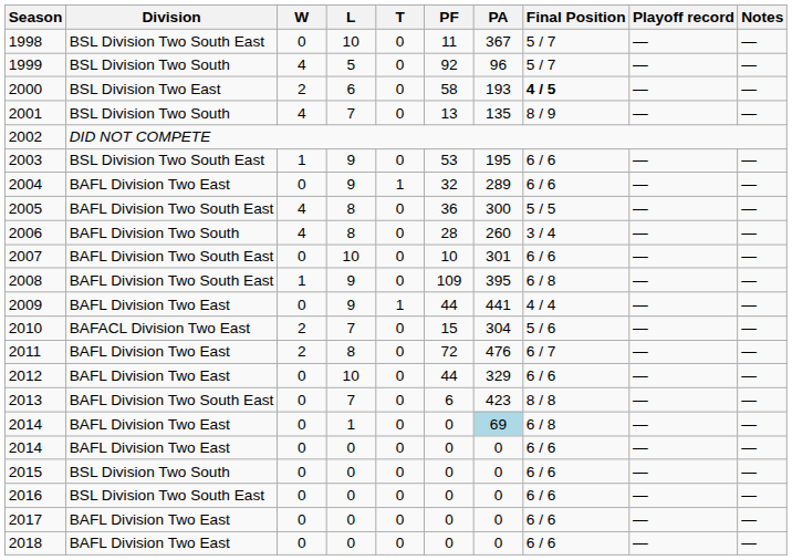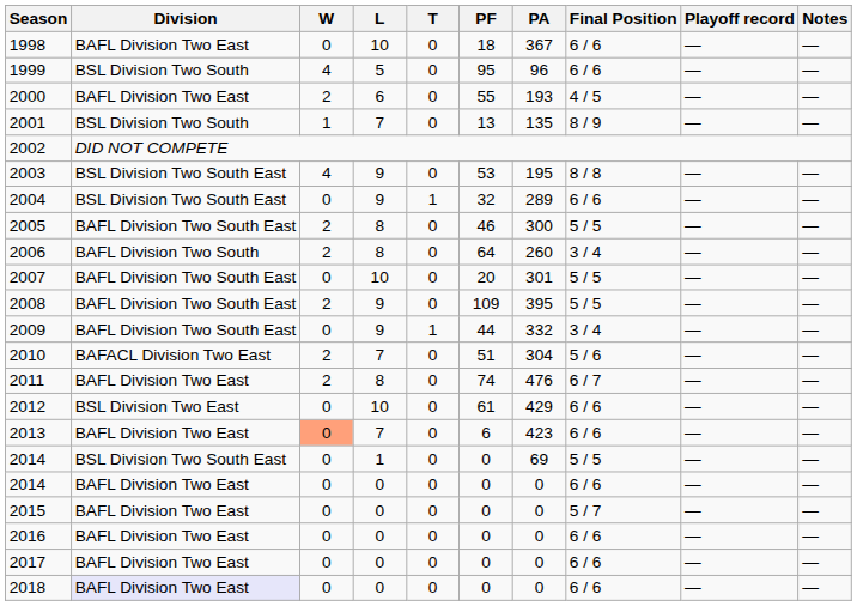1998 | Division: BSL Division Two South East -> BAFL Division Two East
1998 | PF: 11 -> 18
1998 | Final Position: 5 / 7 -> 6 / 6
1999 | PF: 92 -> 95
1999 | Final Position: 5 / 7 -> 6 / 6
2000 | Division: BSL Division Two East -> BAFL Division Two East
2000 | PF: 58 -> 55
2000 | Final Position: bold -> normal
2001 | W: 4 -> 1
2003 | W: 1 -> 4
2003 | Final Position: 6 / 6 -> 8 / 8
2004 | Division: BAFL Division Two East -> BSL Division Two South East
2005 | W: 4 -> 2
2005 | PF: 36 -> 46
2006 | W: 4 -> 2
2006 | PF: 28 -> 64
2007 | PF: 10 -> 20
2007 | Final Position: 6 / 6 -> 5 / 5
2008 | W: 1 -> 2
2008 | Final Position: 6 / 8 -> 5 / 5
2009 | Division: BAFL Division Two East -> BAFL Division Two South East
2009 | PA: 441 -> 332
2009 | Final Position: 4 / 4 -> 3 / 4
2010 | PF: 15 -> 51
2011 | PF: 72 -> 74
2012 | Division: BAFL Division Two East -> BSL Division Two East
2012 | PF: 44 -> 61
2012 | PA: 329 -> 429
2013 | Division: BAFL Division Two South East -> BAFL Division Two East
2013 | W: no background -> lightsalmon background
2013 | Final Position: 8 / 8 -> 6 / 6
2014 / 1 | Division: BAFL Division Two East -> BSL Division Two South East
2014 / 1 | PA: lightblue background -> no background
2014 / 1 | Final Position: 6 / 8 -> 5 / 5
2015 | Division: BSL Division Two South -> BAFL Division Two East
2015 | Final Position: 6 / 6 -> 5 / 7
2016 | Division: BSL Division Two South East -> BAFL Division Two East
2018 | Division: no background -> lavender background
